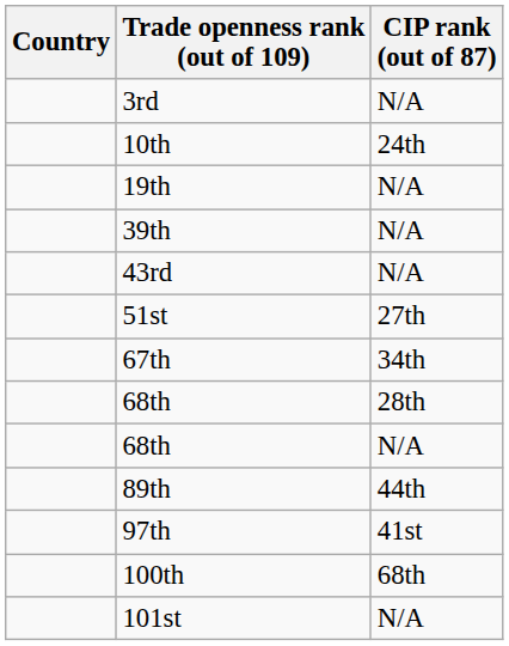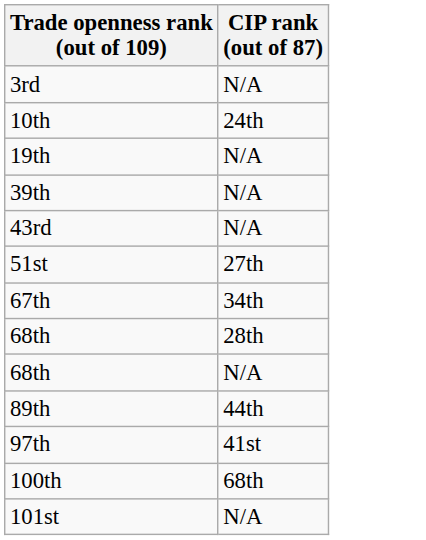- column: Country
